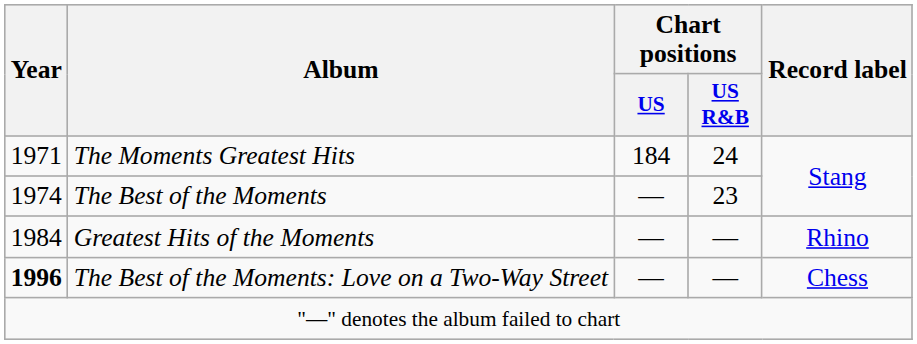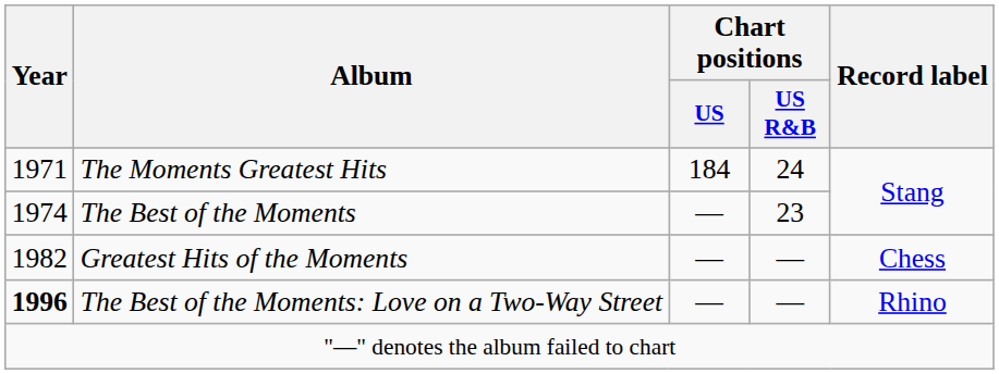Greatest Hits of the Moments | Year: 1984 -> 1982
Greatest Hits of the Moments | Record label: Rhino -> Chess
The Best of the Moments: Love on a Two-Way Street | Record label: Chess -> Rhino
